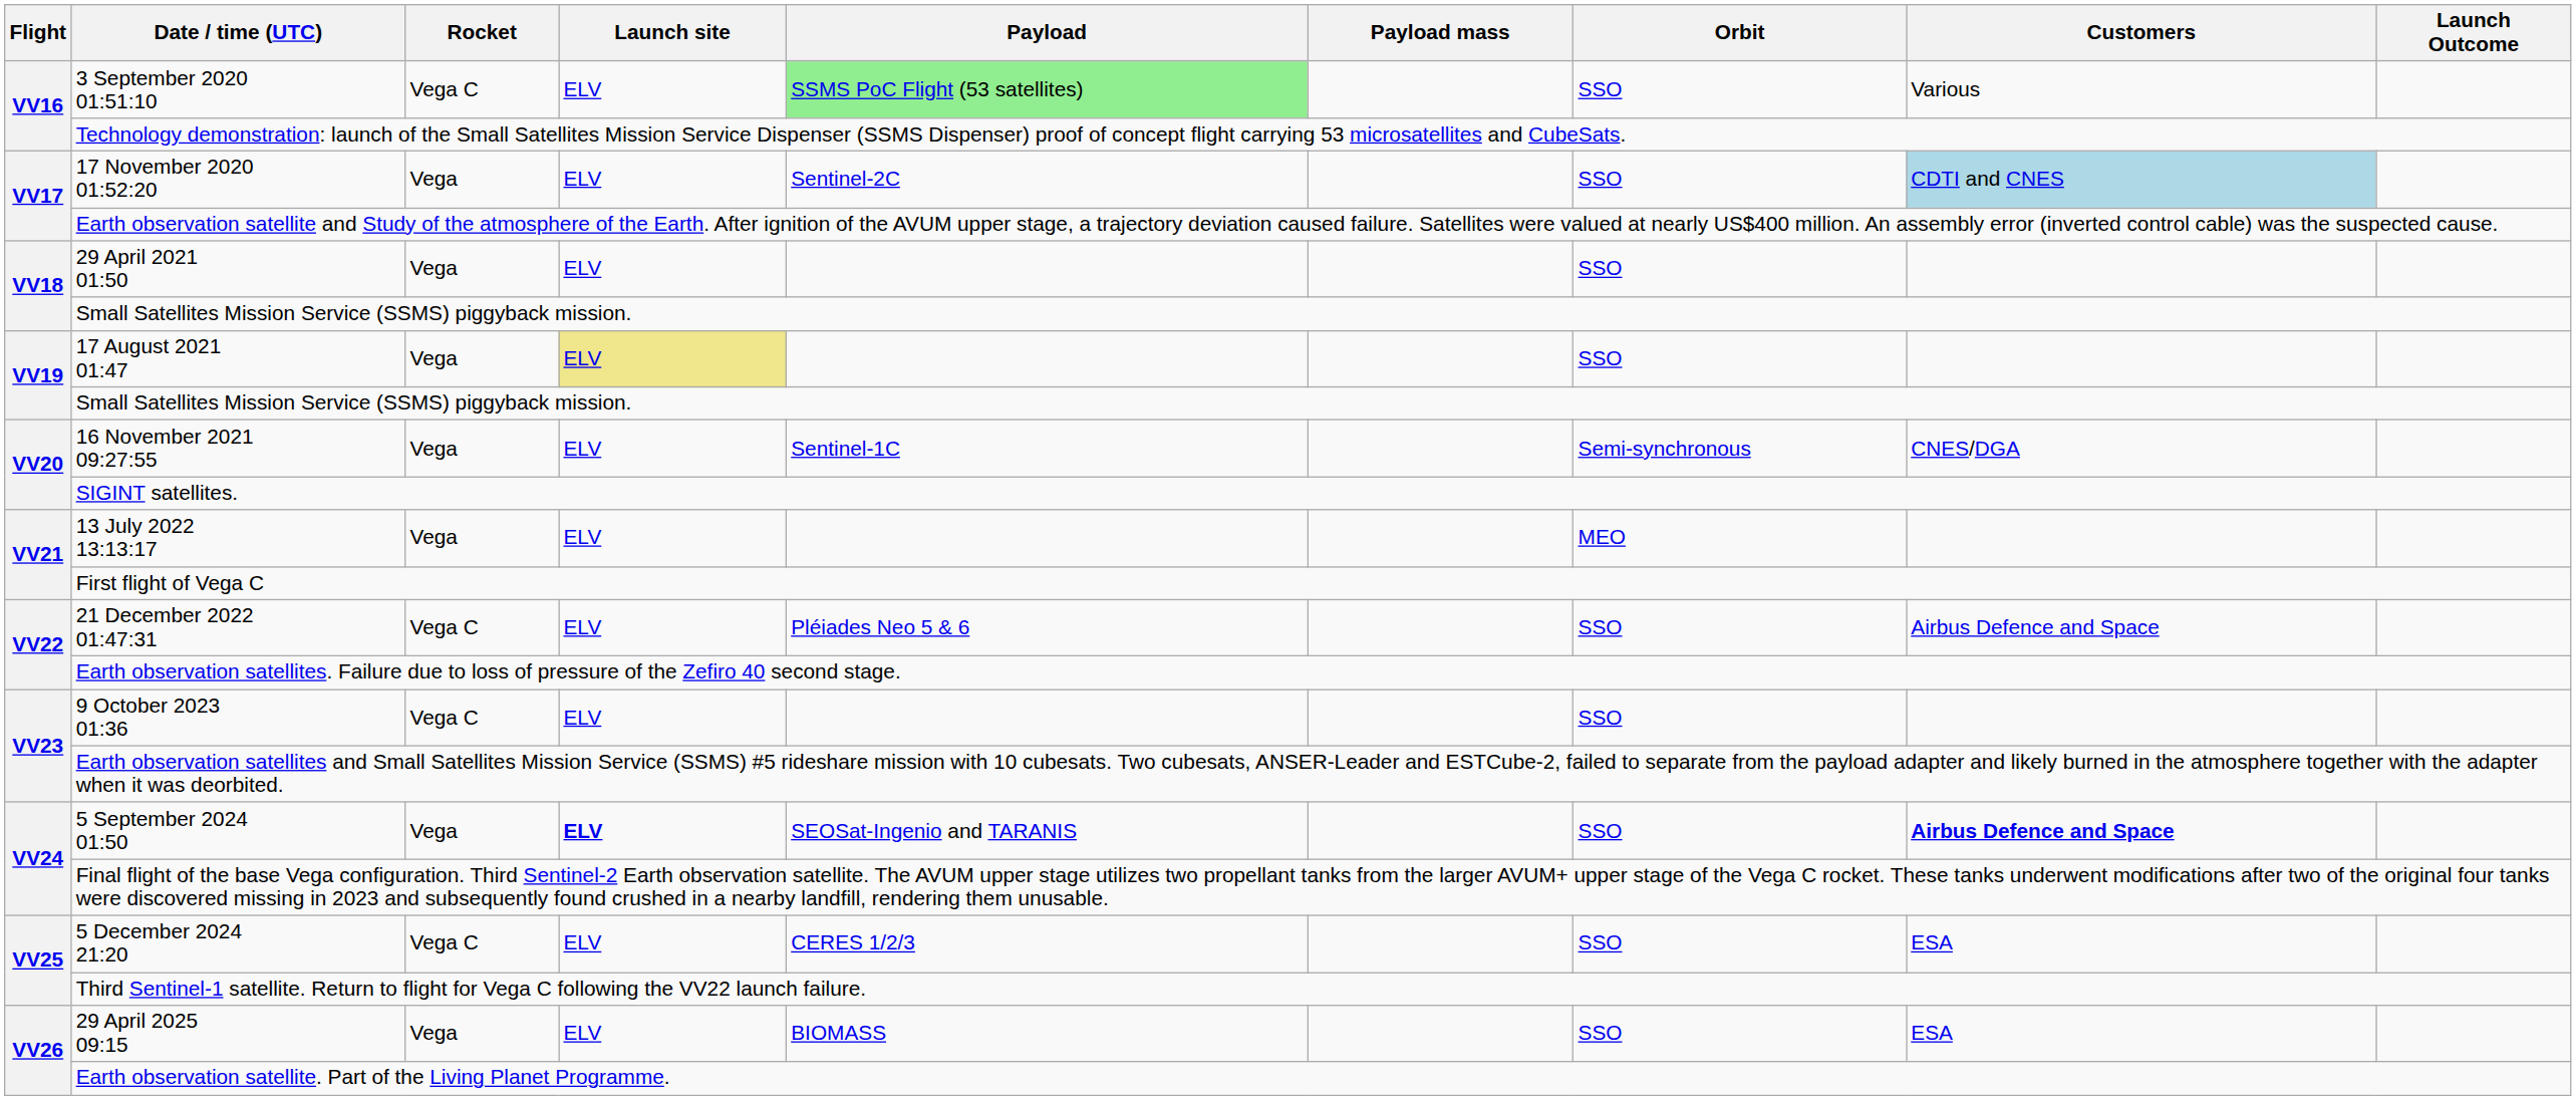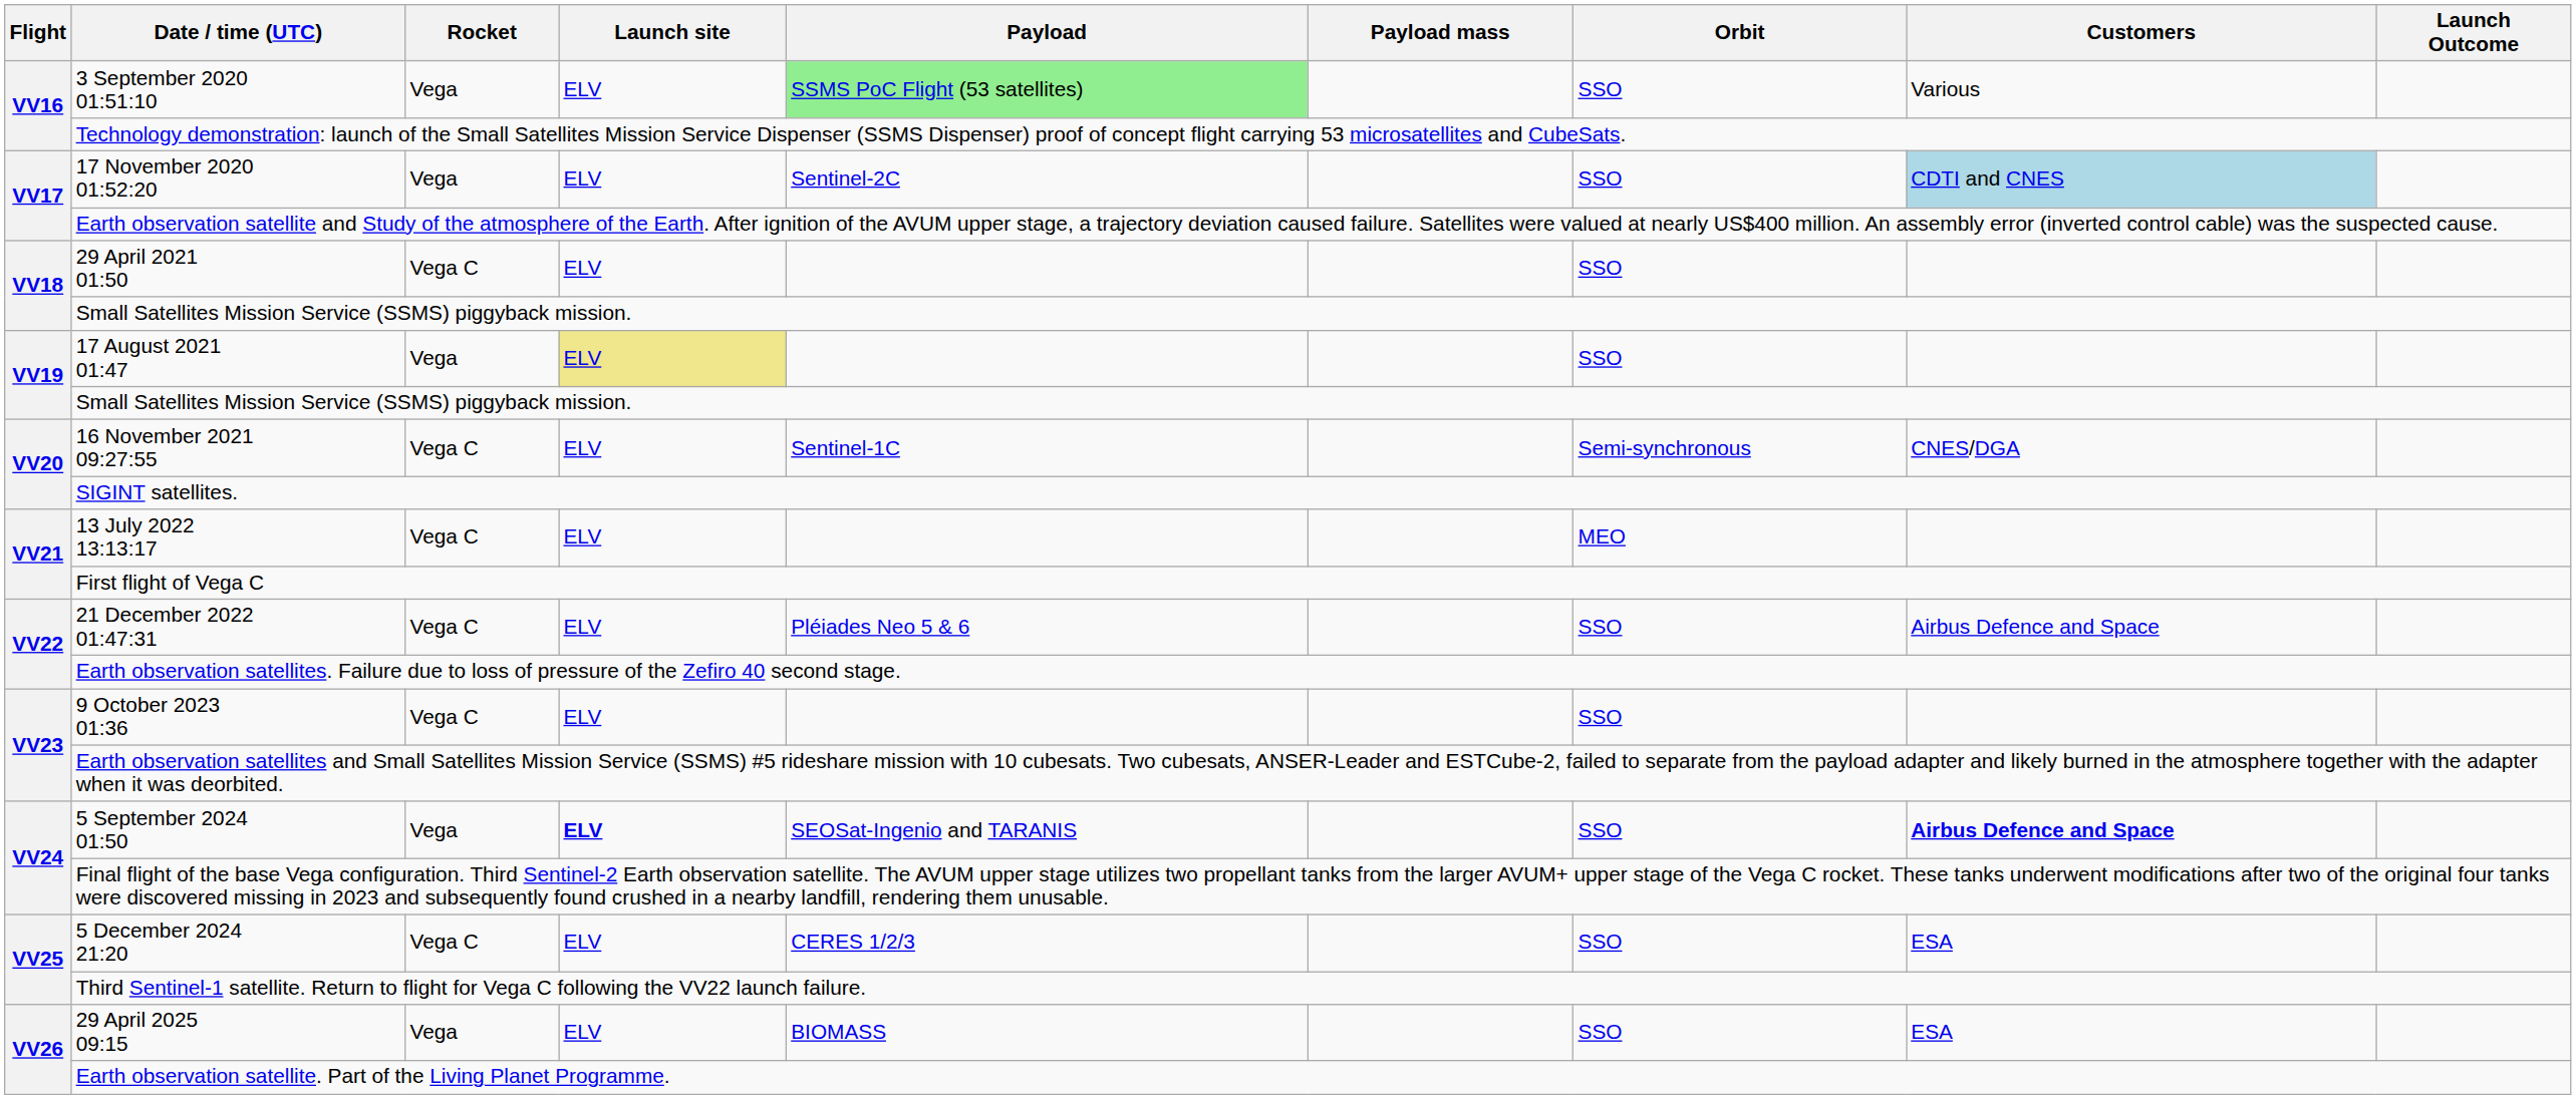3 September 2020 01:51:10 | Rocket: Vega C -> Vega
29 April 2021 01:50 | Rocket: Vega -> Vega C
16 November 2021 09:27:55 | Rocket: Vega -> Vega C
13 July 2022 13:13:17 | Rocket: Vega -> Vega C
